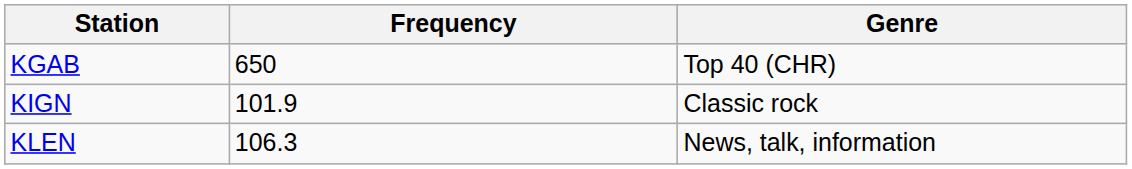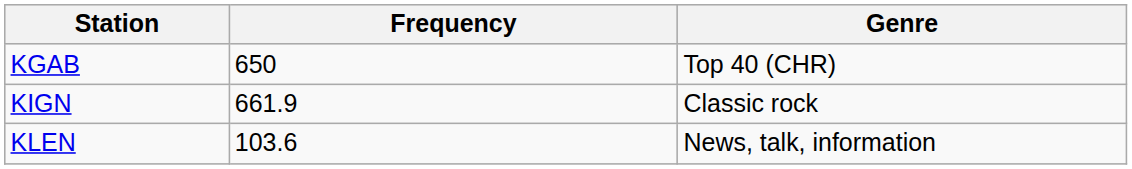KIGN | Frequency: 101.9 -> 661.9
KLEN | Frequency: 106.3 -> 103.6
